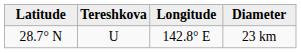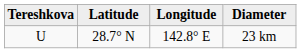columns swapped: Tereshkova <-> Latitude
